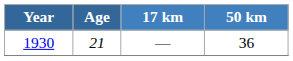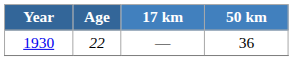1930 | Age: 21 -> 22
